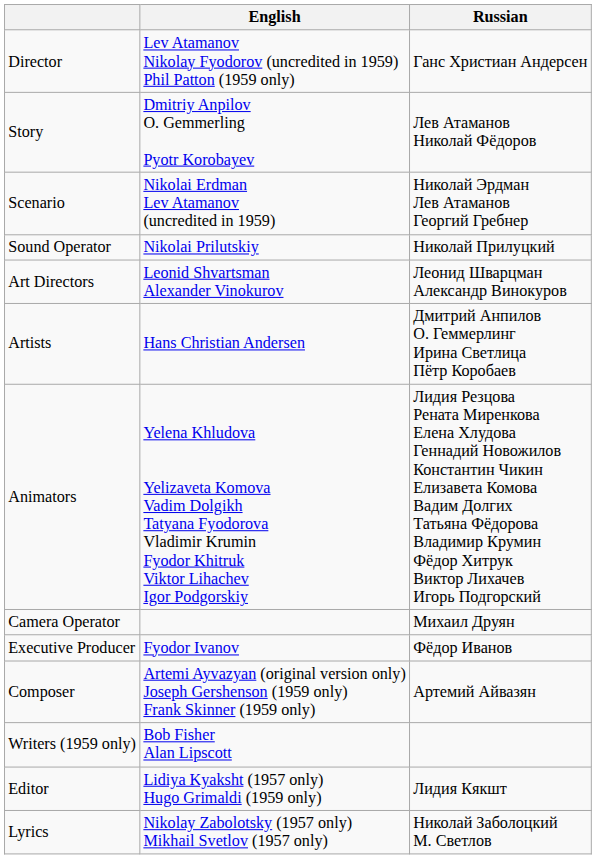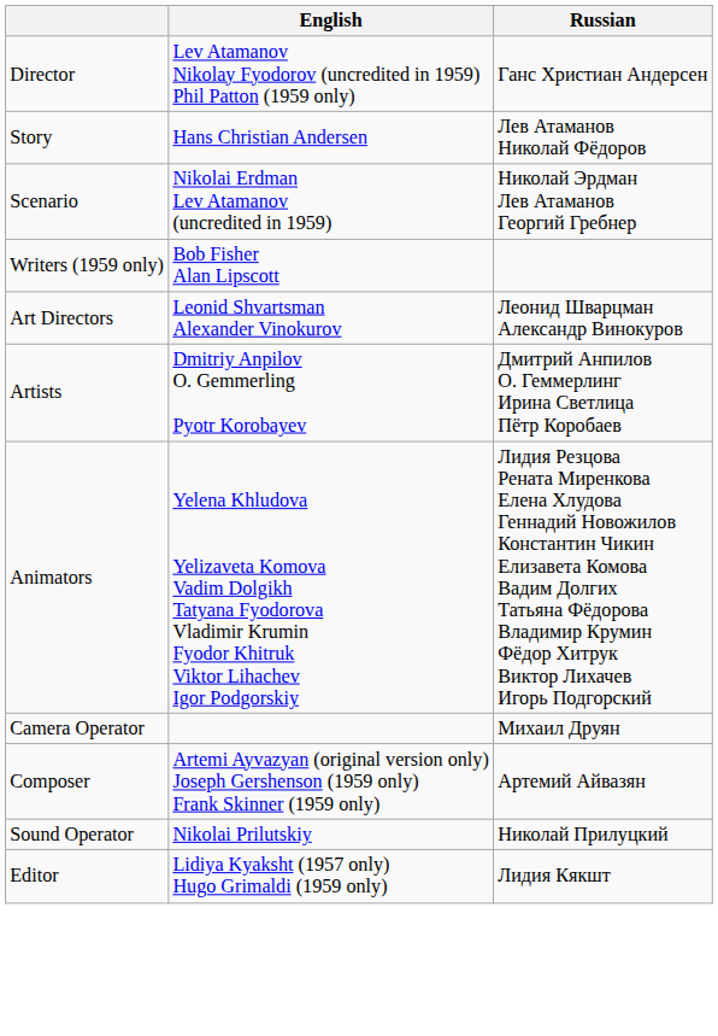Story | English: Dmitriy Anpilov O. Gemmerling Pyotr Korobayev -> Hans Christian Andersen
rows swapped: Writers (1959 only) <-> Sound Operator
Artists | English: Hans Christian Andersen -> Dmitriy Anpilov O. Gemmerling Pyotr Korobayev
- row: Executive Producer | Fyodor Ivanov | Фёдор Иванов
- row: Lyrics | Nikolay Zabolotsky (1957 only) Mikhail Svetlov (1957 only) | Николай Заболоцкий М. Светлов
